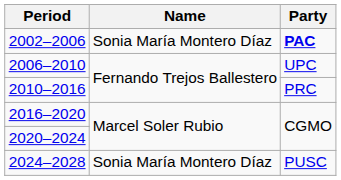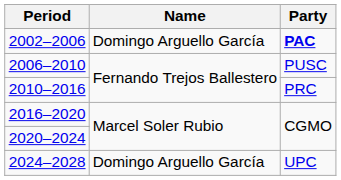2002–2006 | Name: Sonia María Montero Díaz -> Domingo Arguello García
2006–2010 | Party: UPC -> PUSC
2024–2028 | Name: Sonia María Montero Díaz -> Domingo Arguello García
2024–2028 | Party: PUSC -> UPC
